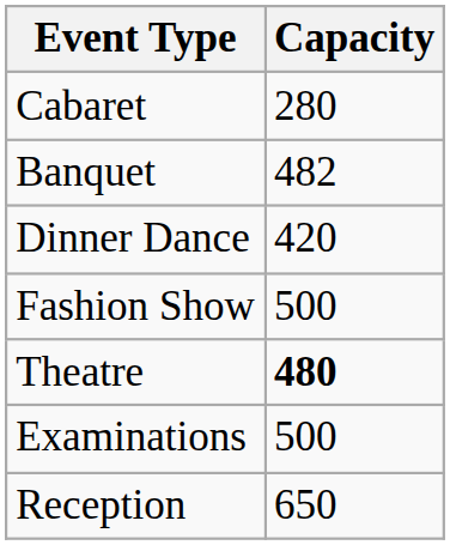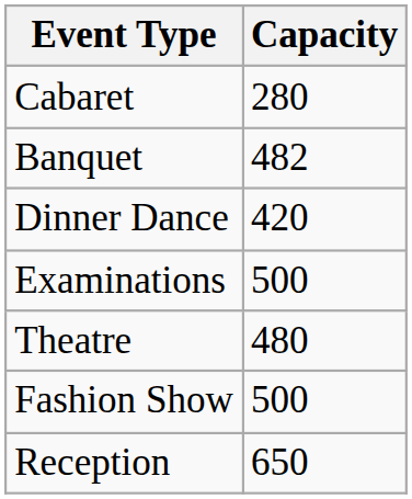rows swapped: Fashion Show <-> Examinations
Theatre | Capacity: bold -> normal
